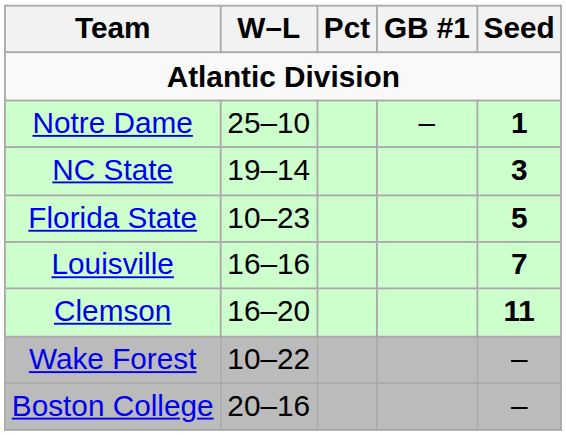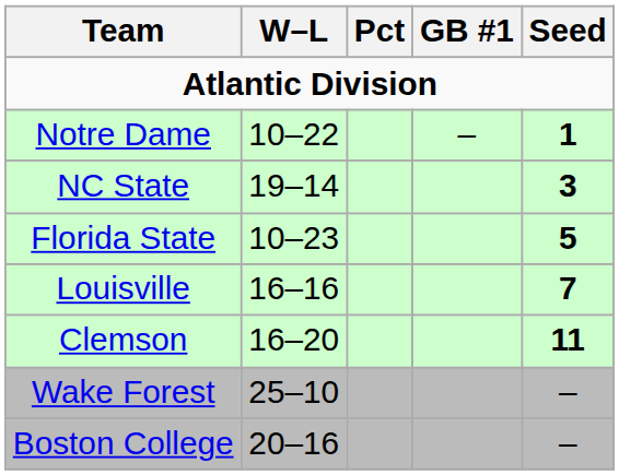Notre Dame | W–L: 25–10 -> 10–22
Wake Forest | W–L: 10–22 -> 25–10
